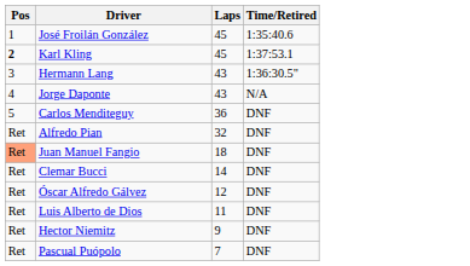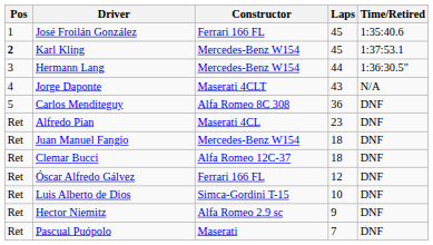+ column: Constructor | Ferrari 166 FL | Mercedes-Benz W154 | Mercedes-Benz W154 | Maserati 4CLT | Alfa Romeo 8C 308 | Maserati 4CL | Mercedes-Benz W154 | Alfa Romeo 12C-37 | Ferrari 166 FL | Simca-Gordini T-15 | Alfa Romeo 2.9 sc | Maserati
Hermann Lang | Laps: 43 -> 44
Alfredo Pian | Laps: 32 -> 23
Juan Manuel Fangio | Pos: lightsalmon background -> no background
Clemar Bucci | Laps: 14 -> 18
Luis Alberto de Dios | Laps: 11 -> 10
